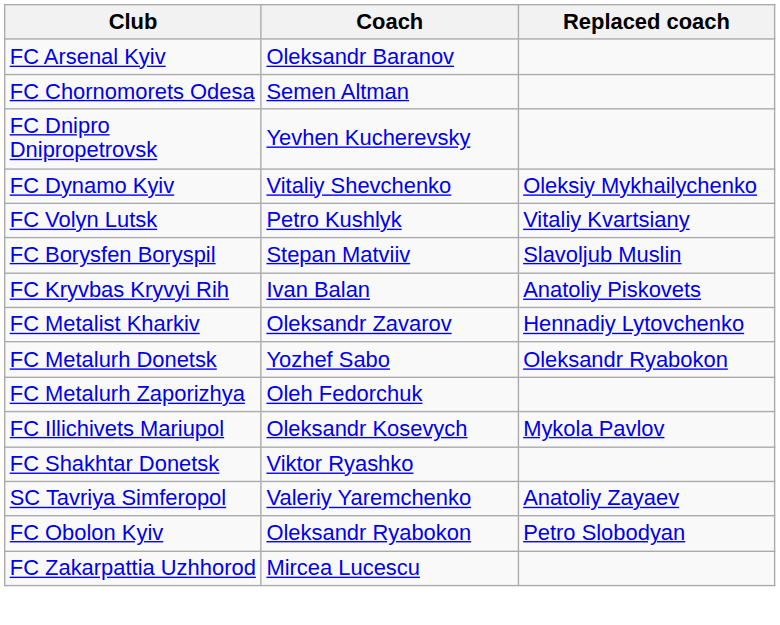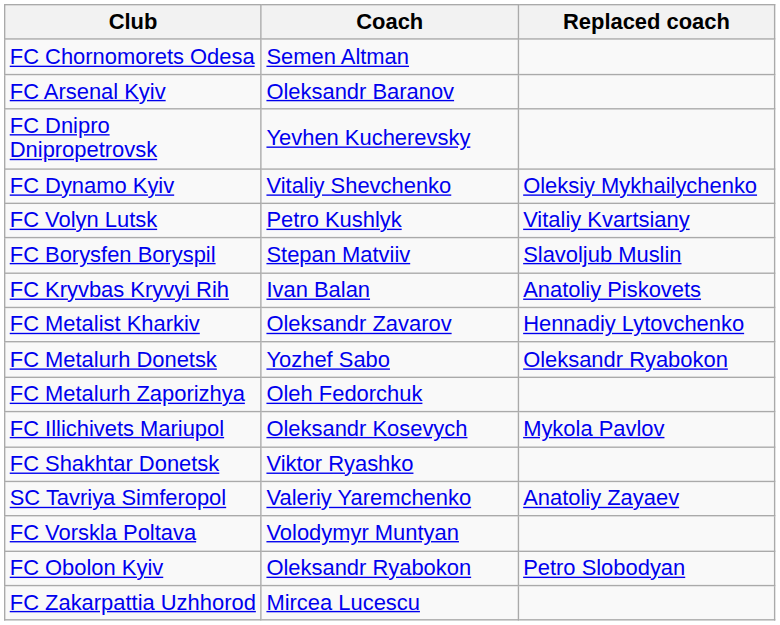rows swapped: FC Arsenal Kyiv <-> FC Chornomorets Odesa
+ row: FC Vorskla Poltava | Volodymyr Muntyan
